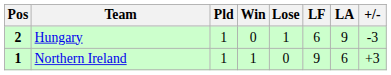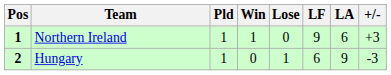rows swapped: Northern Ireland <-> Hungary
